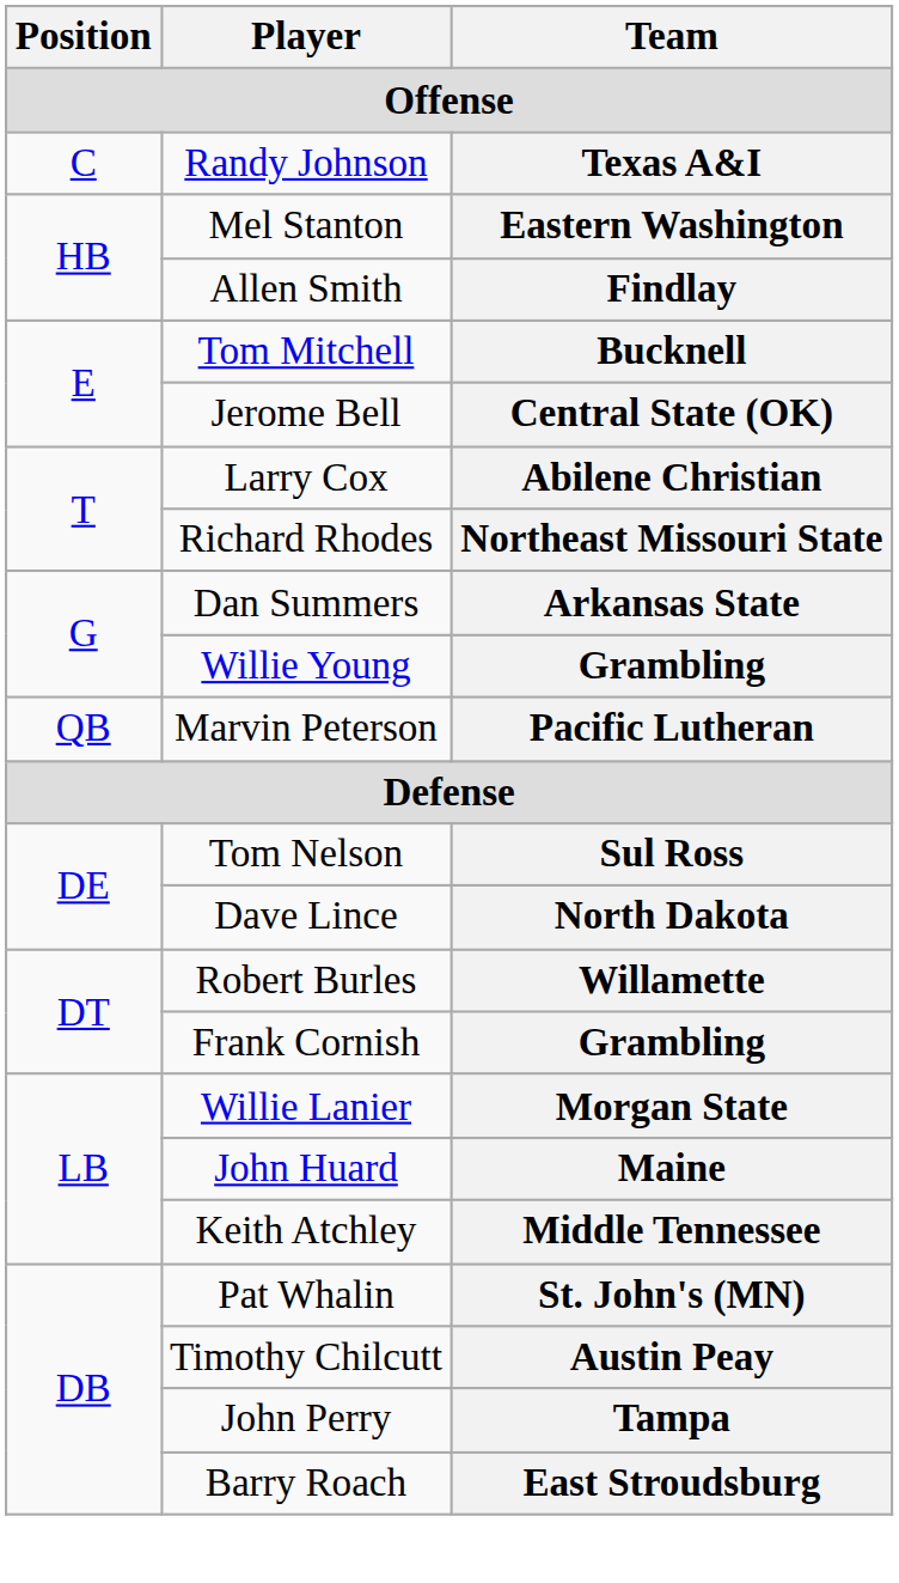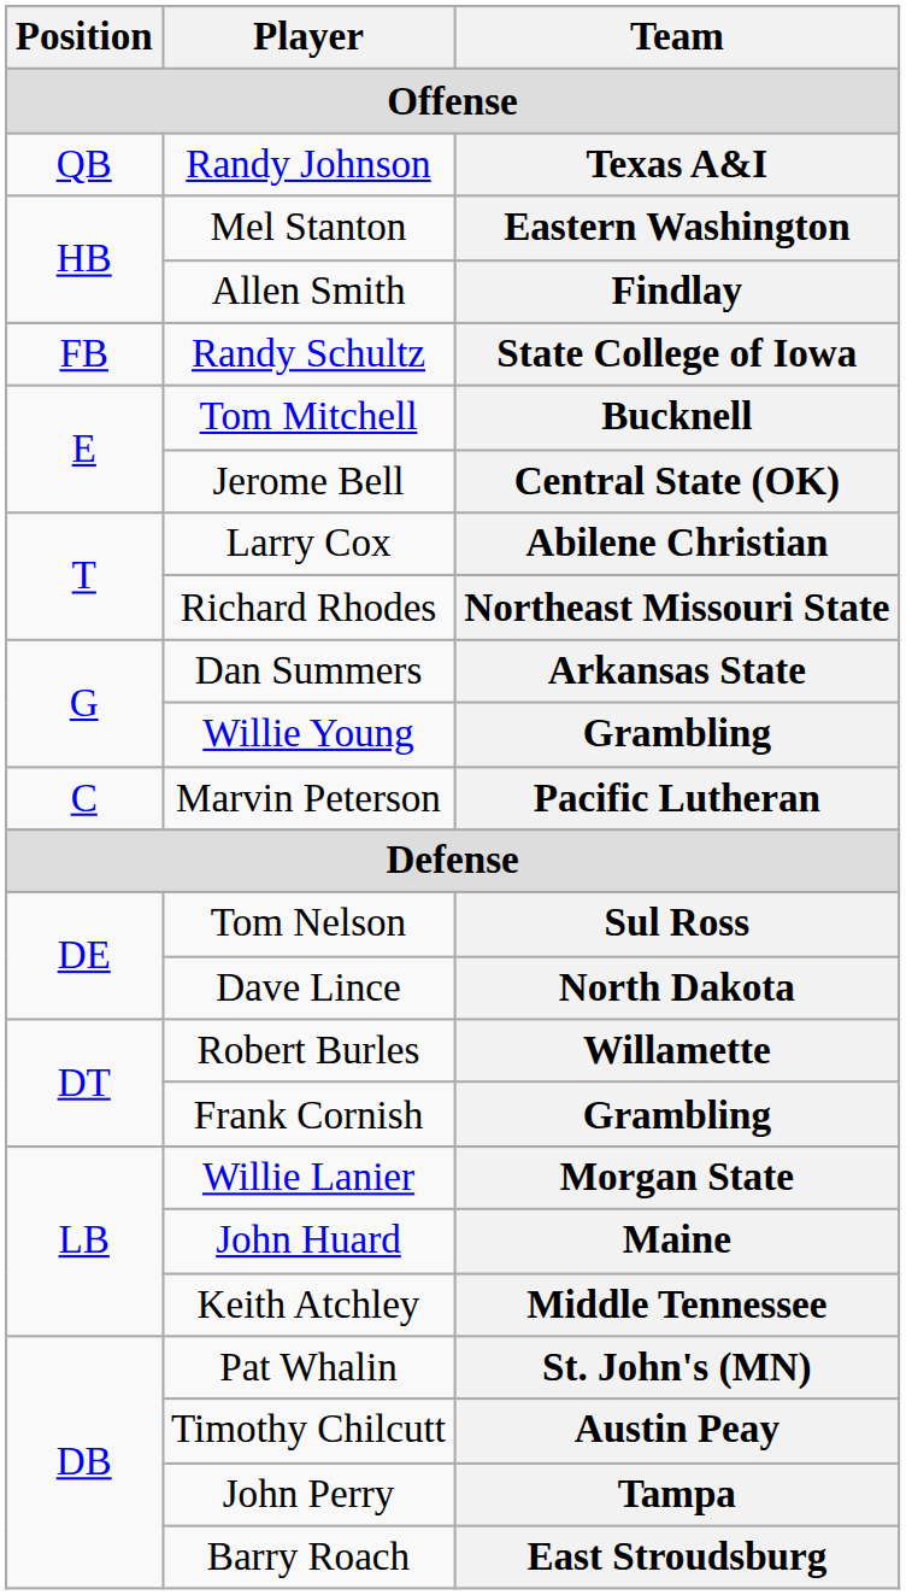Texas A&I | Position: C -> QB
+ row: FB | Randy Schultz | State College of Iowa
Pacific Lutheran | Position: QB -> C
